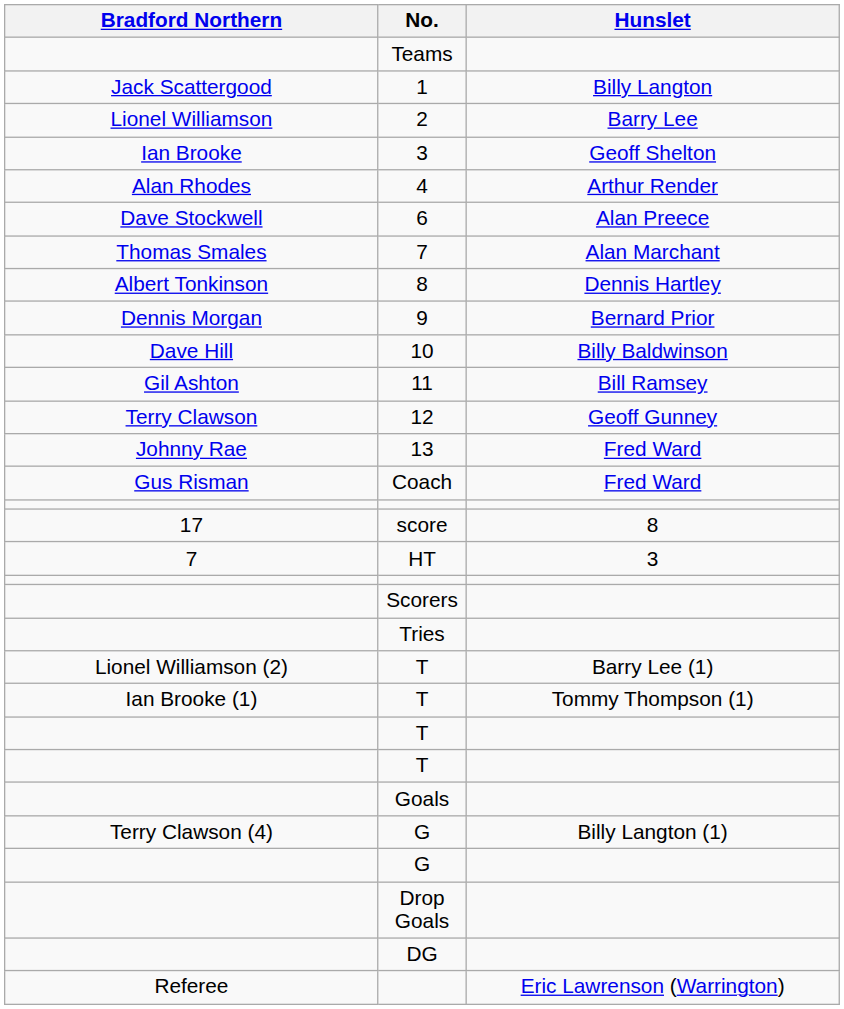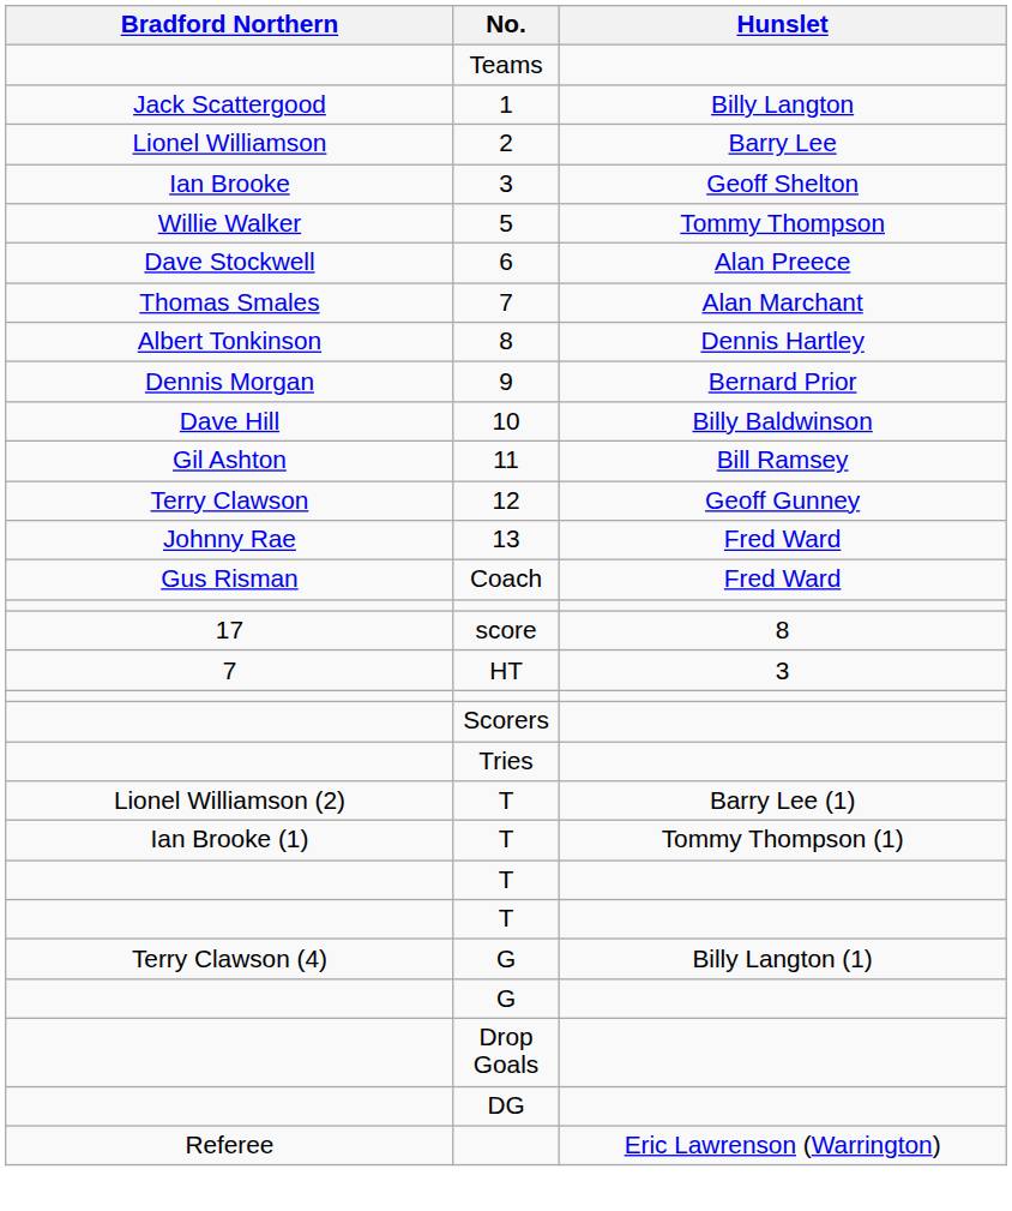- row: Alan Rhodes | 4 | Arthur Render
+ row: Willie Walker | 5 | Tommy Thompson
- row: Goals
